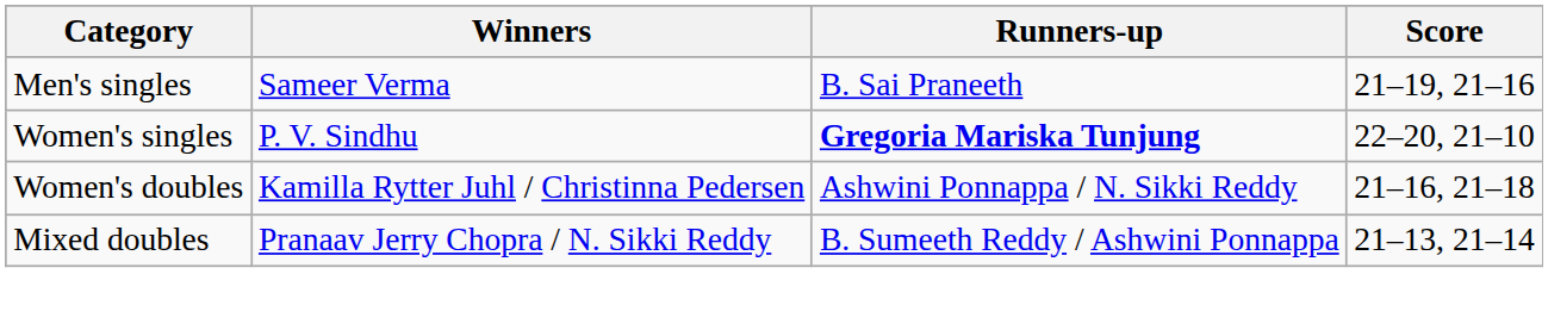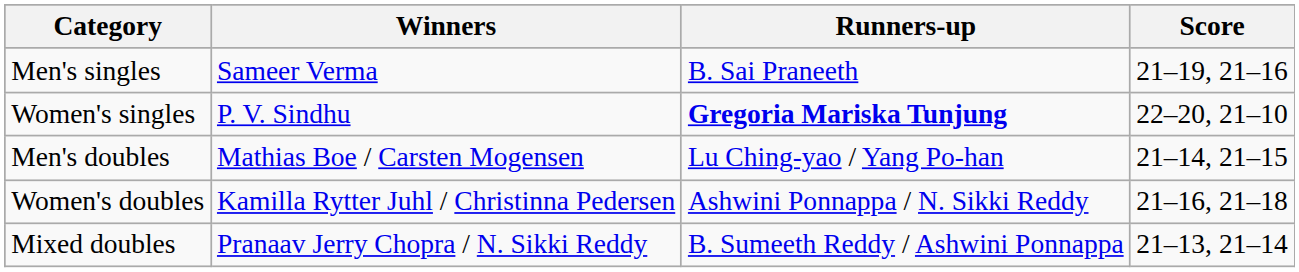+ row: Men's doubles | Mathias Boe / Carsten Mogensen | Lu Ching-yao / Yang Po-han | 21–14, 21–15
